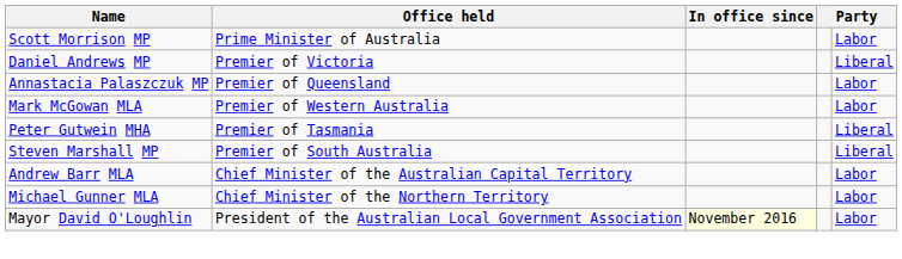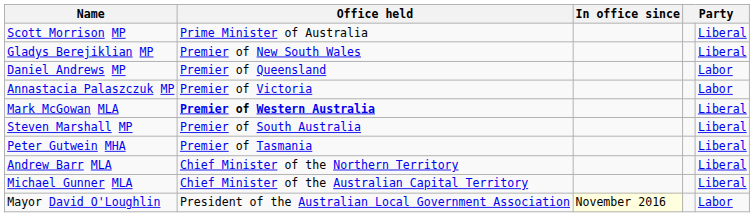Scott Morrison MP | column 5: Labor -> Liberal
+ row: Gladys Berejiklian MP | Premier of New South Wales | Liberal
Daniel Andrews MP | Office held: Premier of Victoria -> Premier of Queensland
Daniel Andrews MP | column 5: Liberal -> Labor
Annastacia Palaszczuk MP | Office held: Premier of Queensland -> Premier of Victoria
Mark McGowan MLA | Office held: normal -> bold
Mark McGowan MLA | column 5: Labor -> Liberal
rows swapped: Steven Marshall MP <-> Peter Gutwein MHA
Andrew Barr MLA | Office held: Chief Minister of the Australian Capital Territory -> Chief Minister of the Northern Territory
Andrew Barr MLA | column 5: Labor -> Liberal
Michael Gunner MLA | Office held: Chief Minister of the Northern Territory -> Chief Minister of the Australian Capital Territory
Michael Gunner MLA | column 5: Labor -> Liberal
